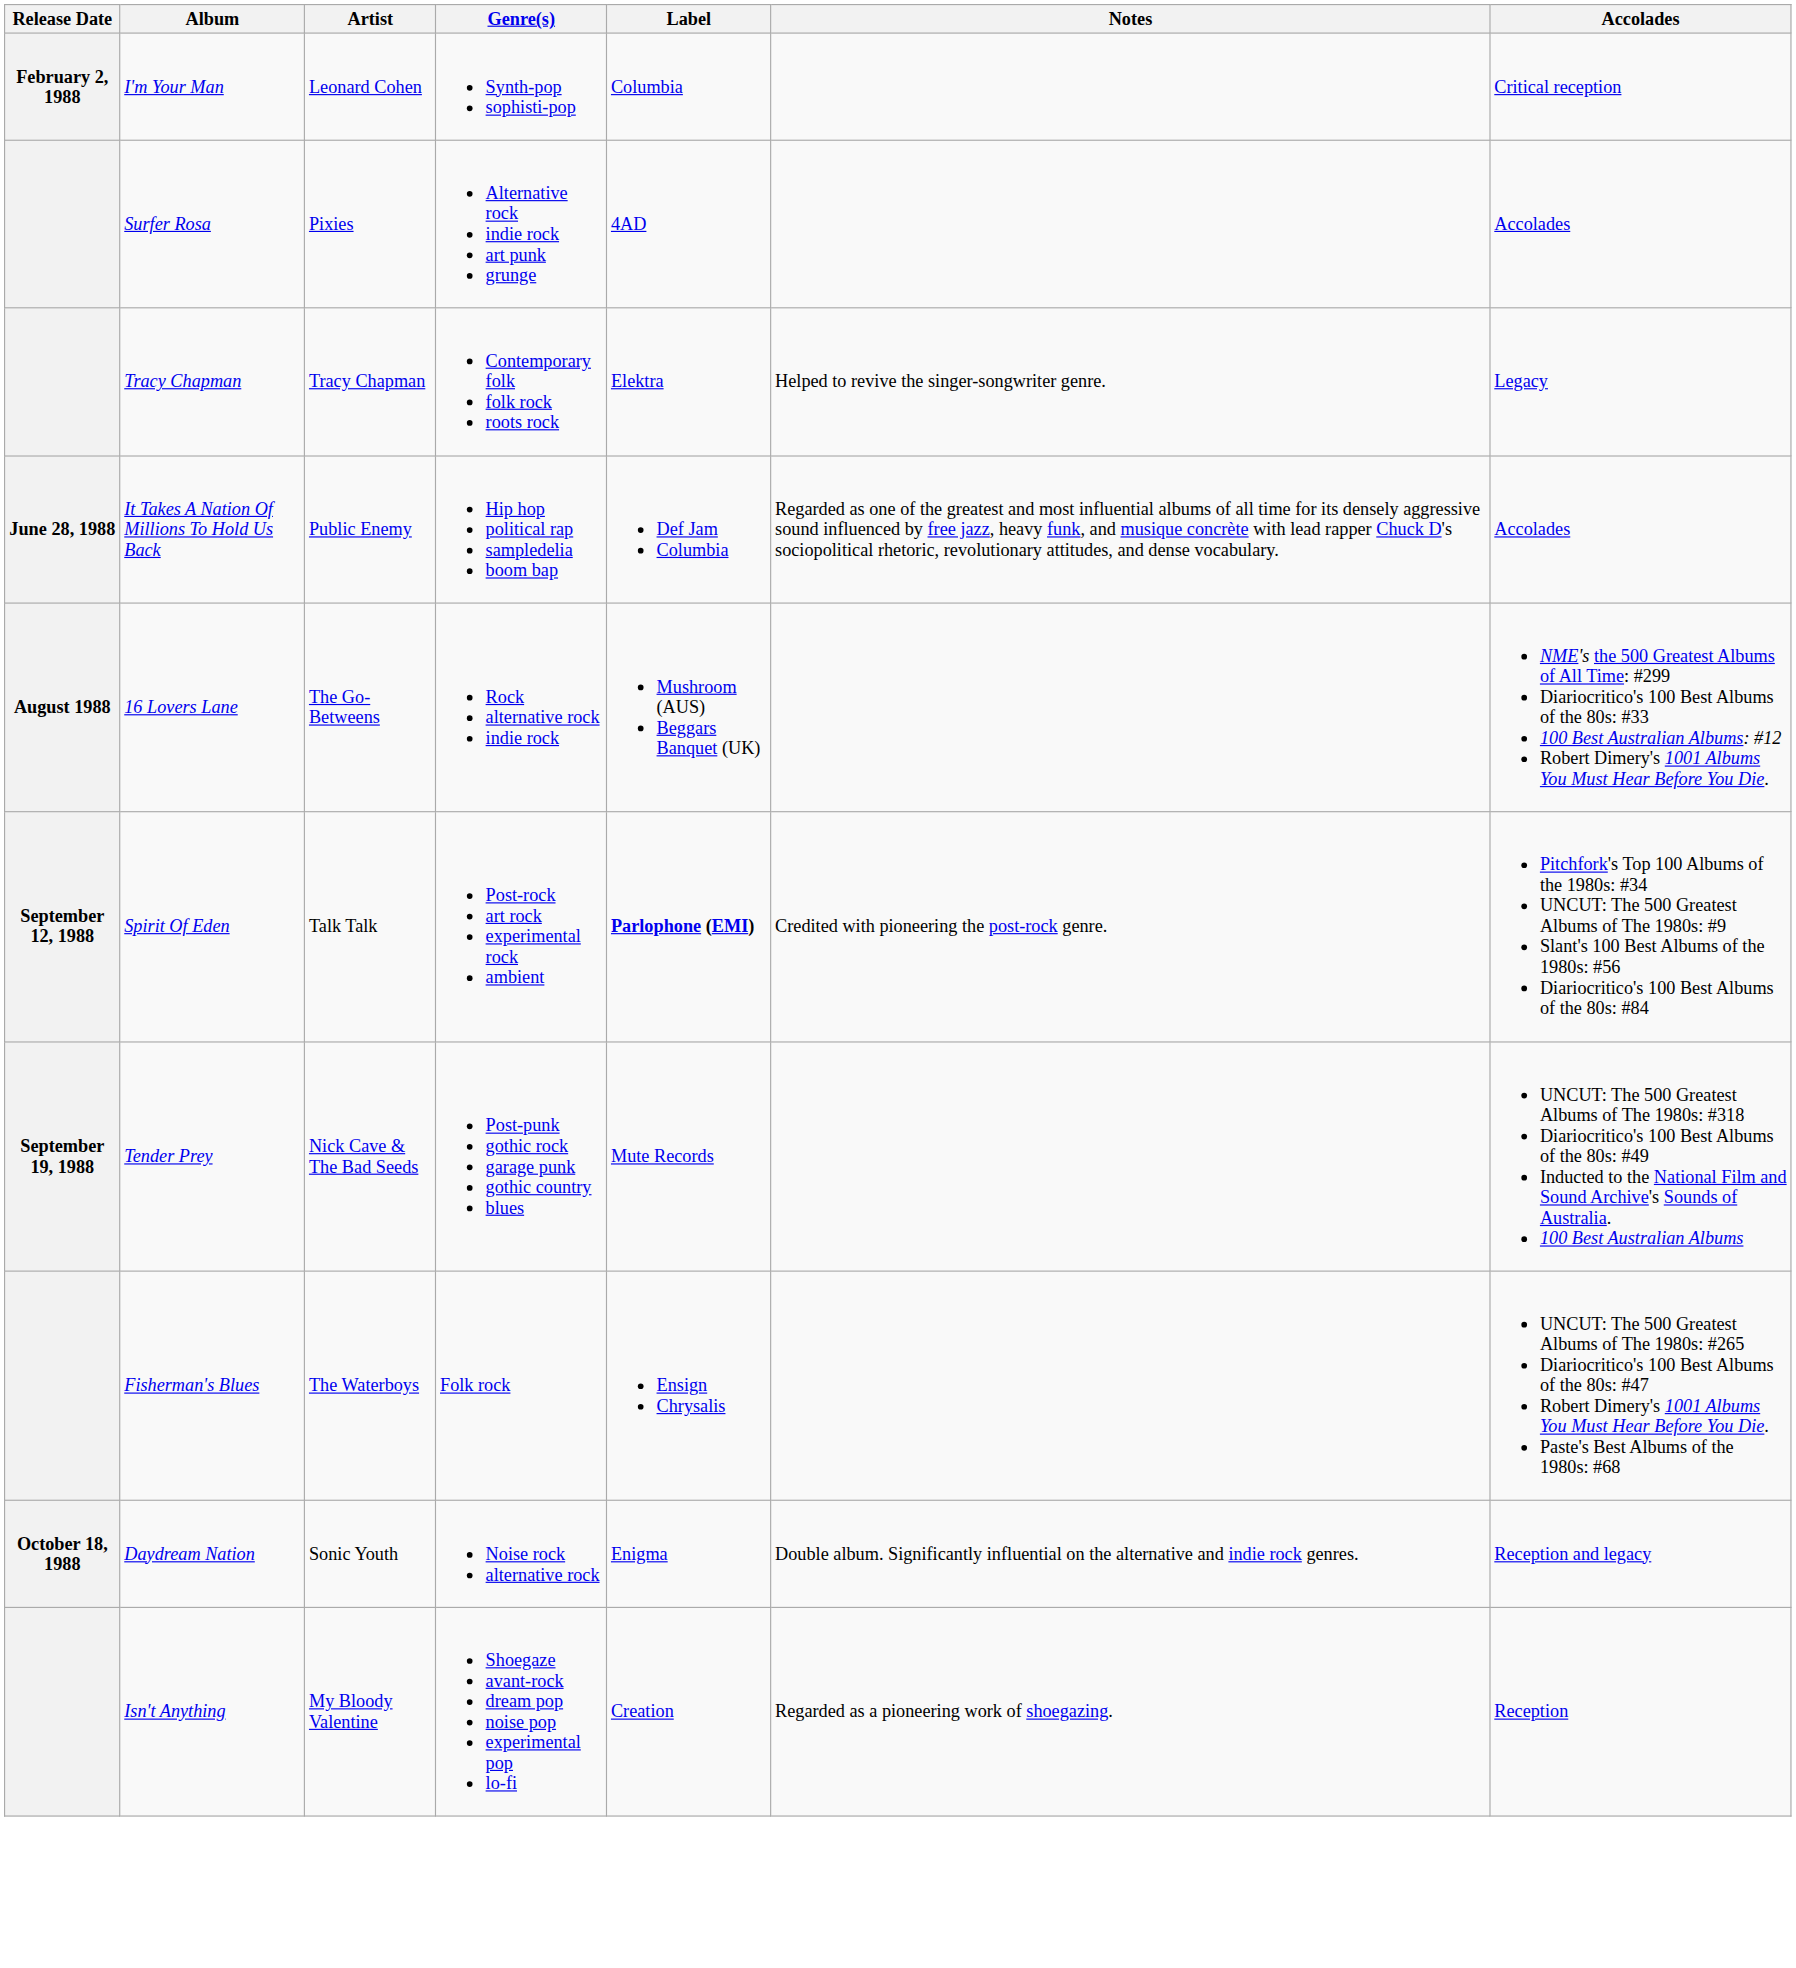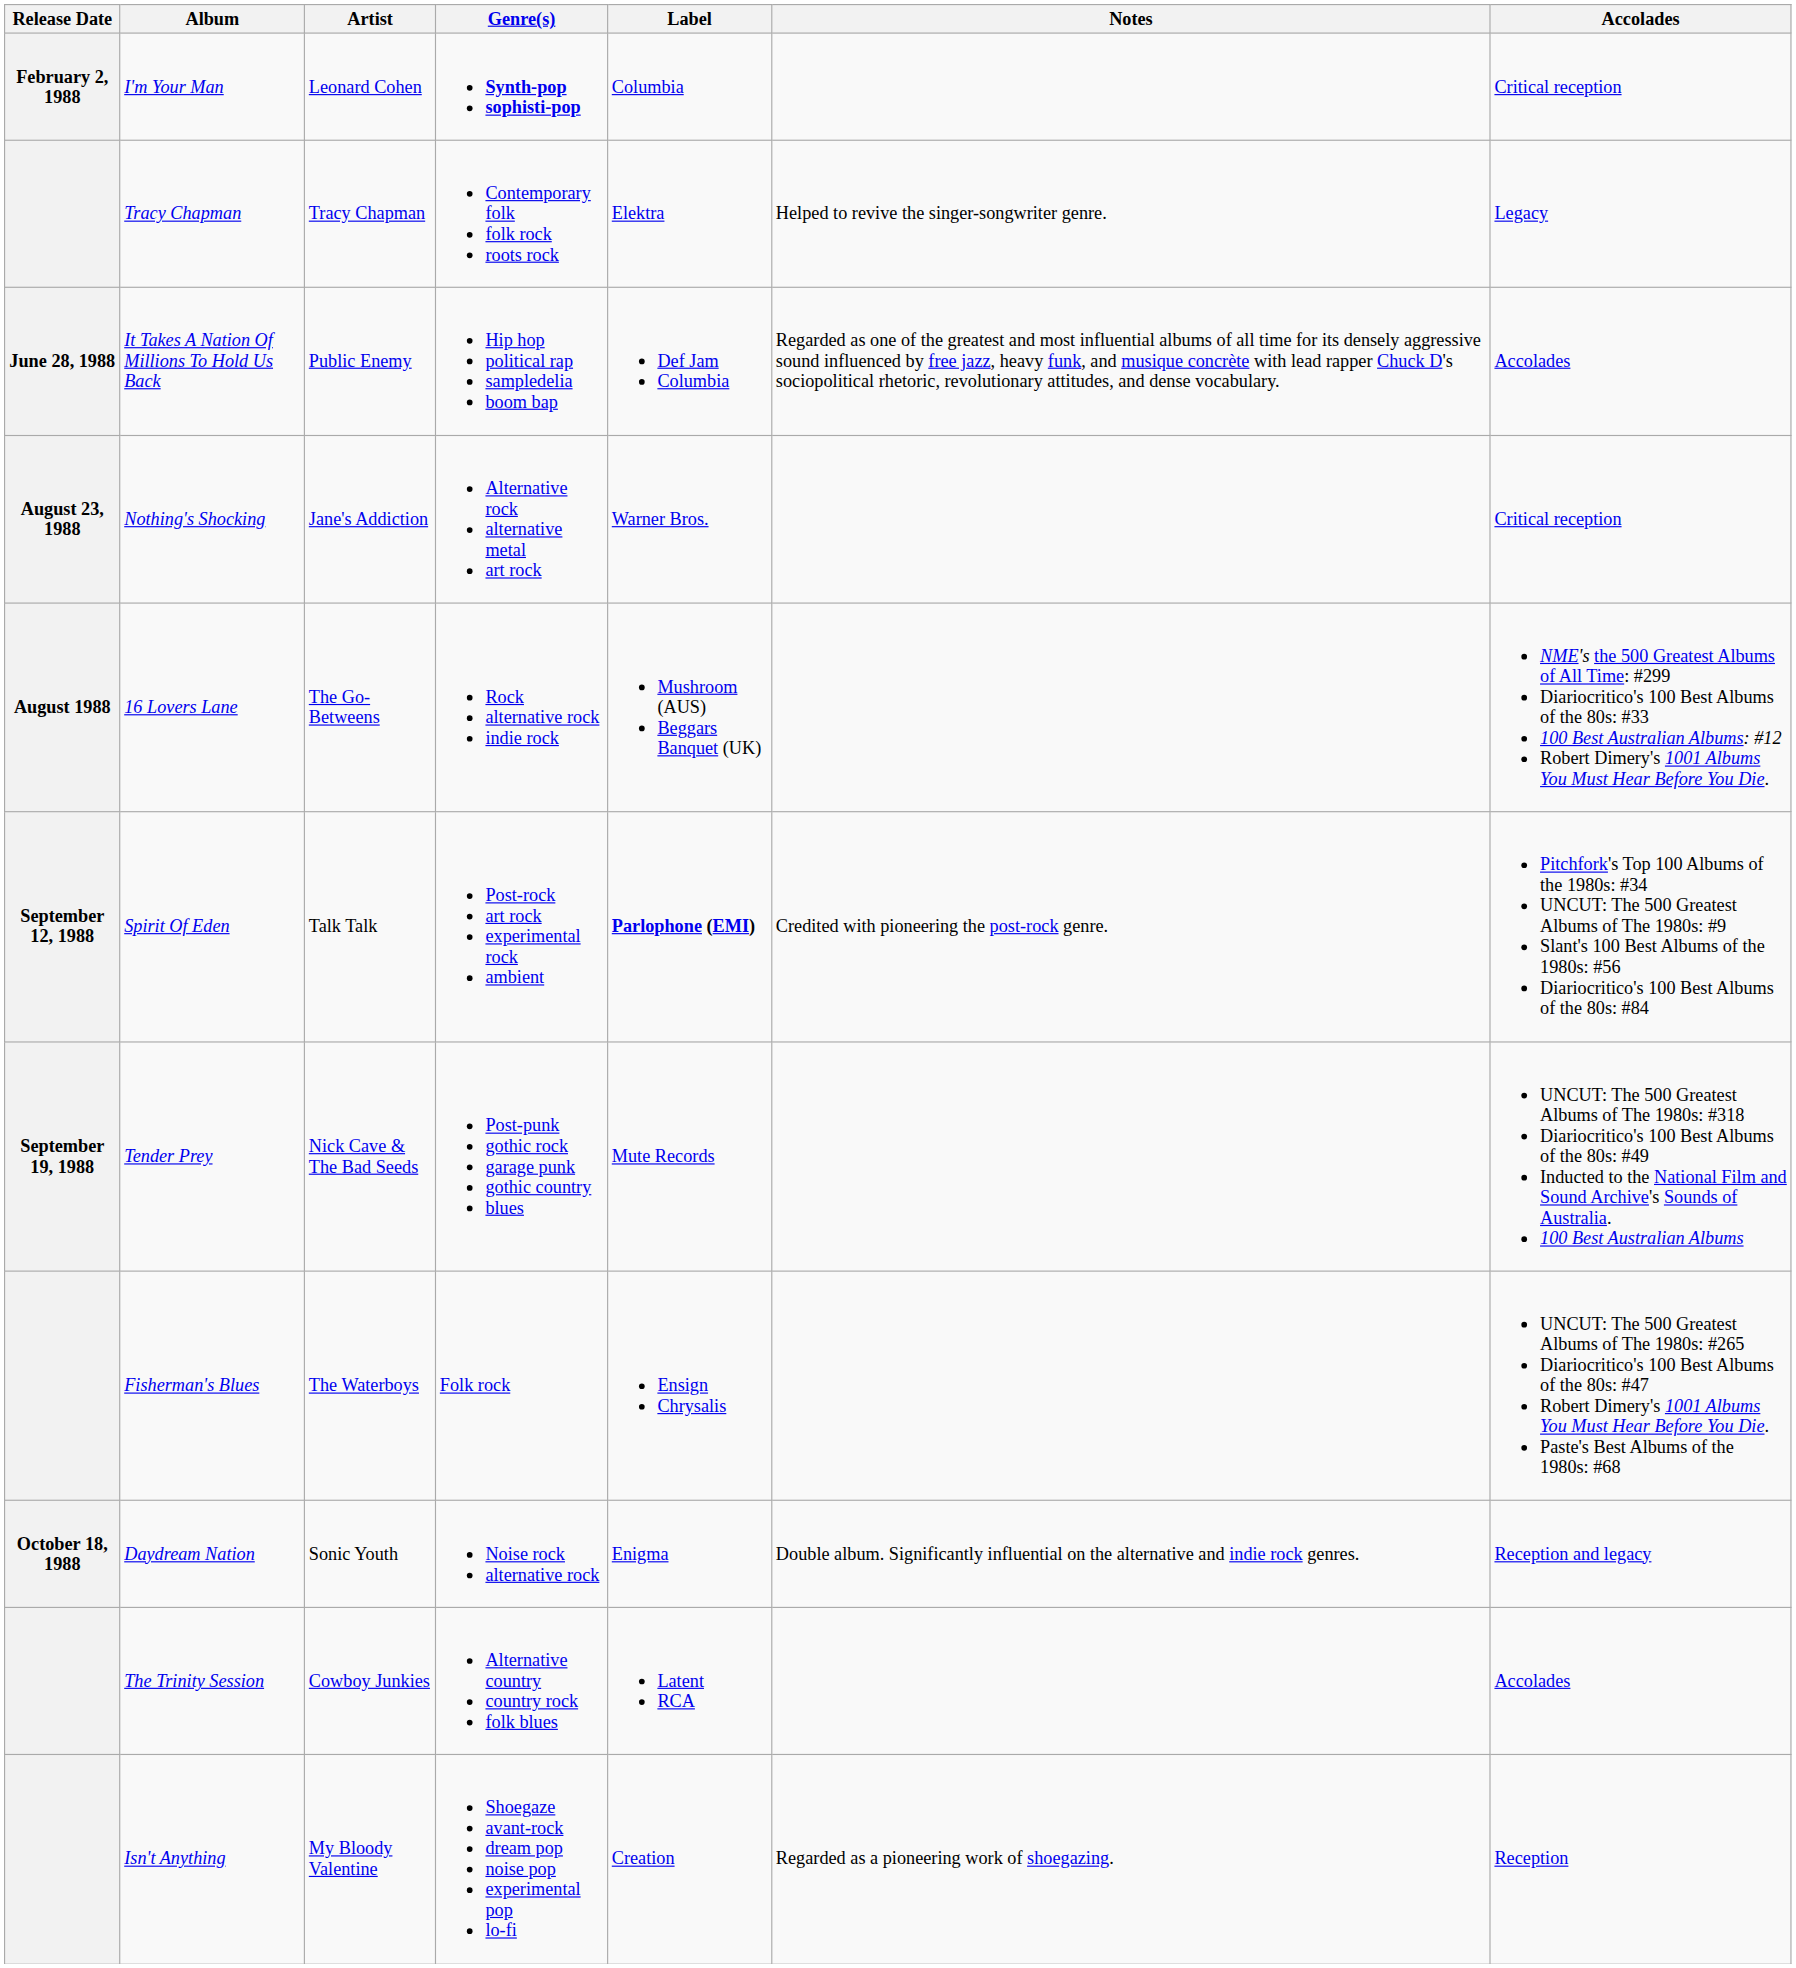I'm Your Man | Genre(s): normal -> bold
- row: Surfer Rosa | Pixies | Alternative rock indie rock art punk grunge | 4AD | Accolades
+ row: August 23, 1988 | Nothing's Shocking | Jane's Addiction | Alternative rock alternative metal art rock | Warner Bros. | Critical reception
+ row: The Trinity Session | Cowboy Junkies | Alternative country country rock folk blues | Latent RCA | Accolades
